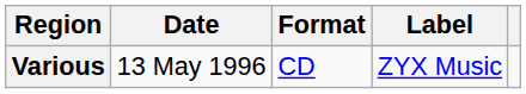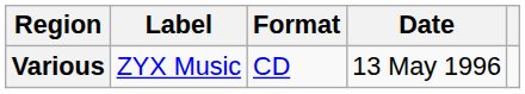columns swapped: Date <-> Label
